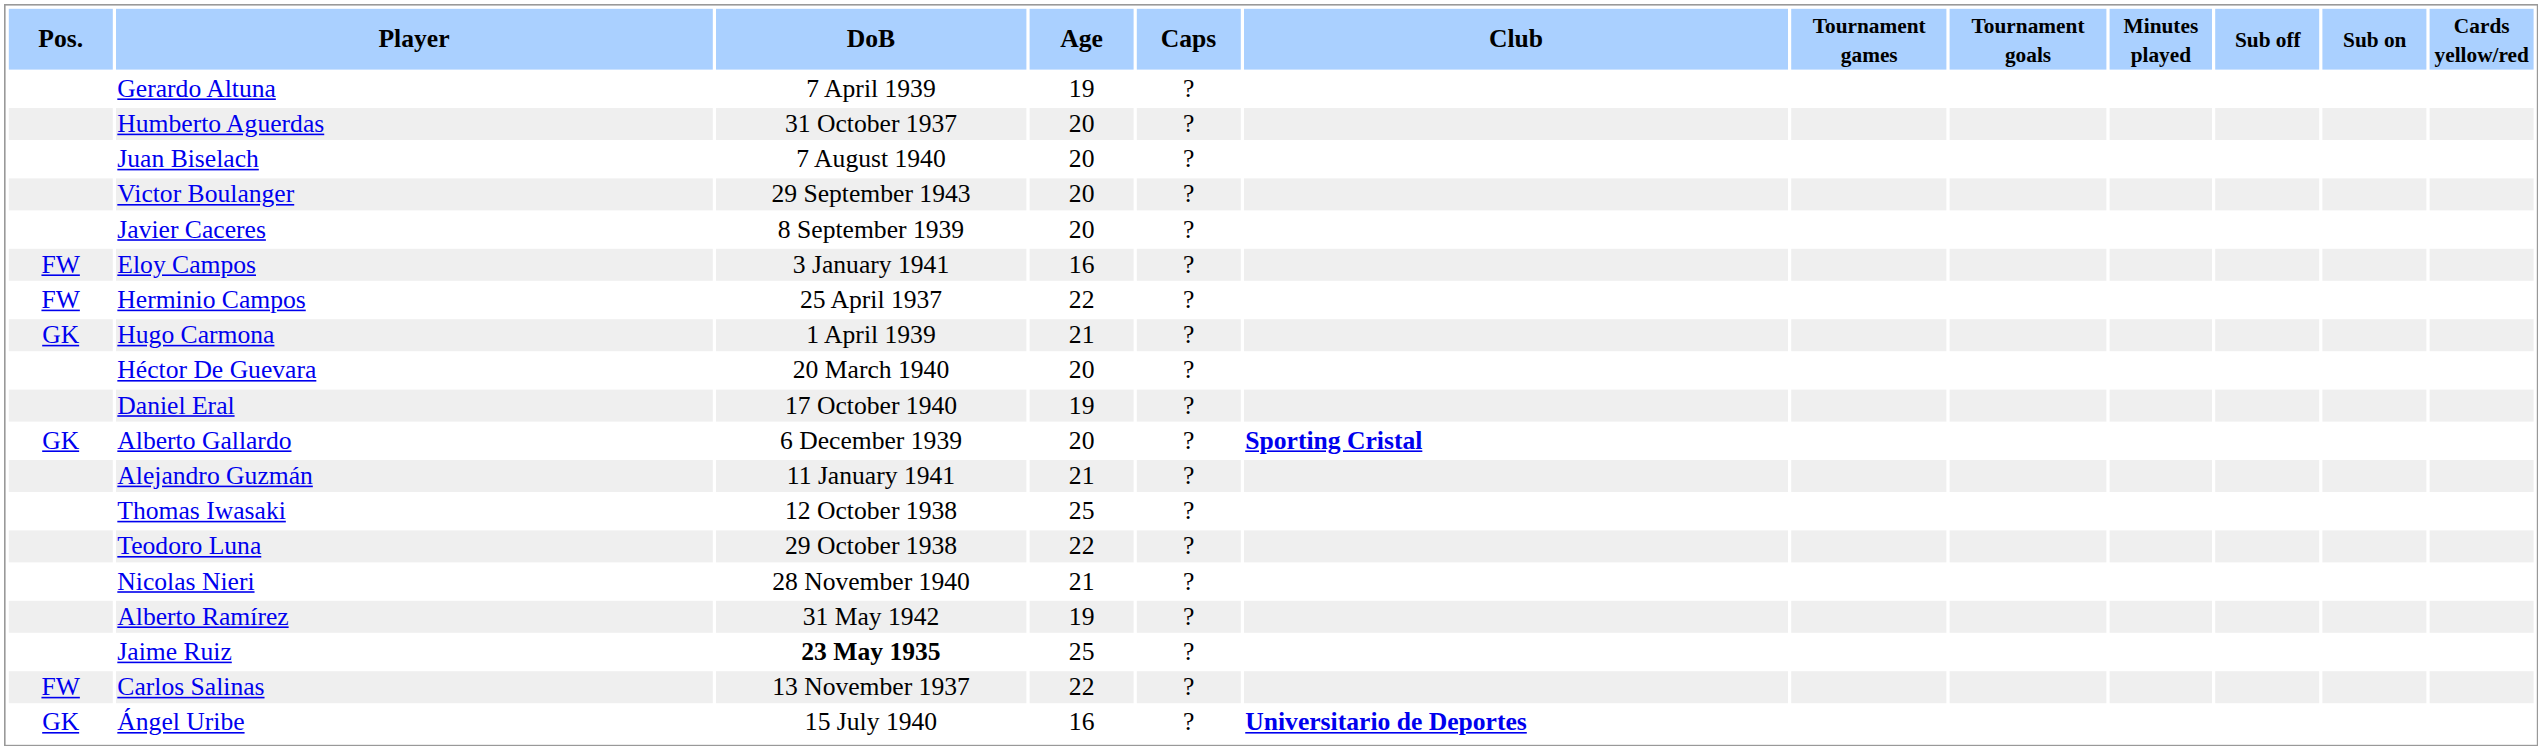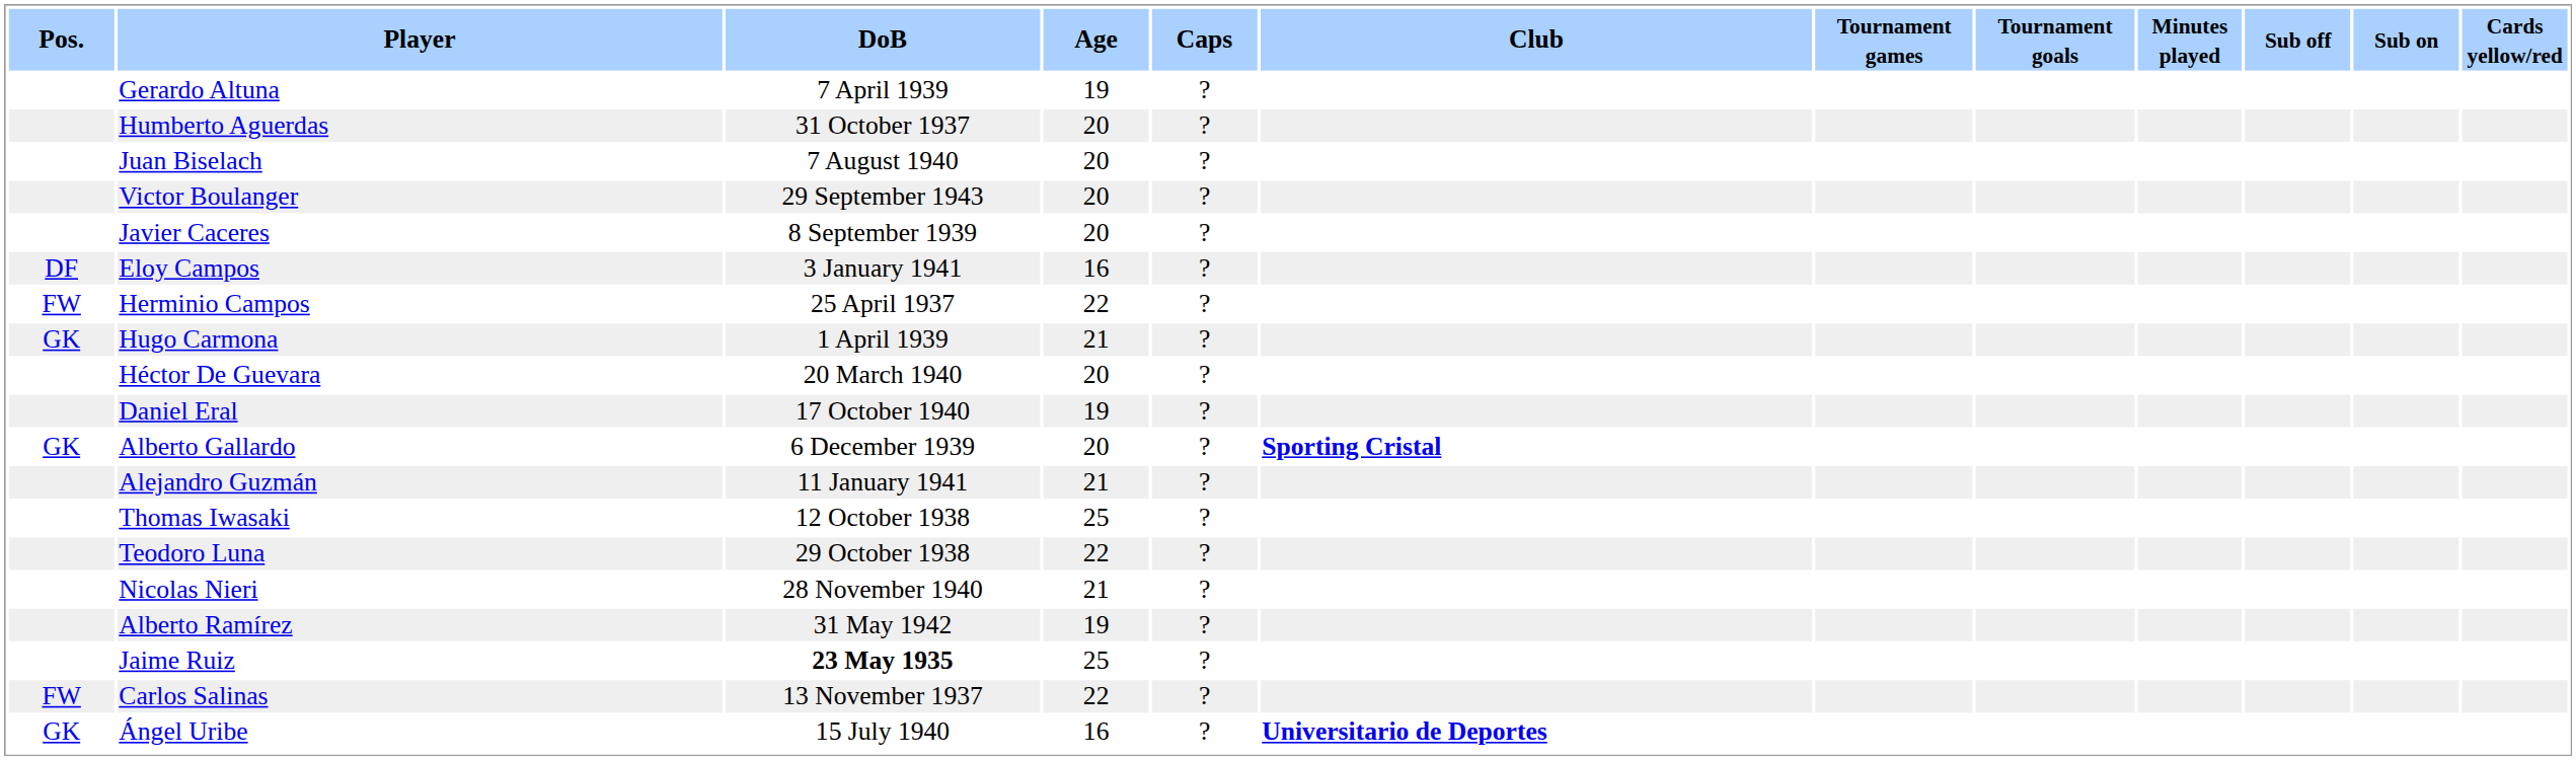Eloy Campos | Pos.: FW -> DF
